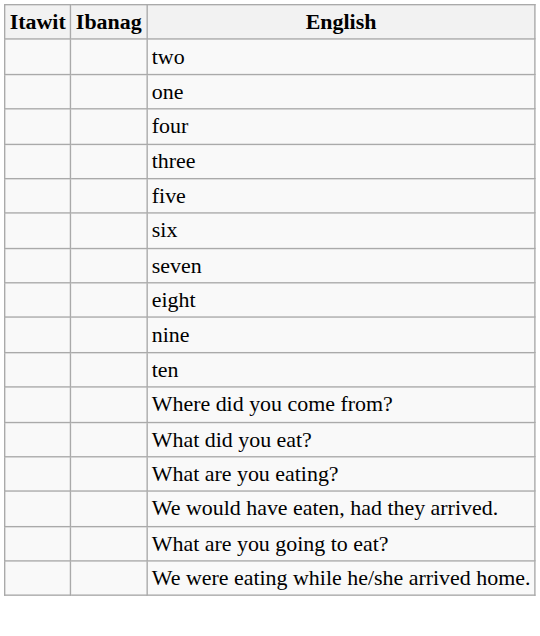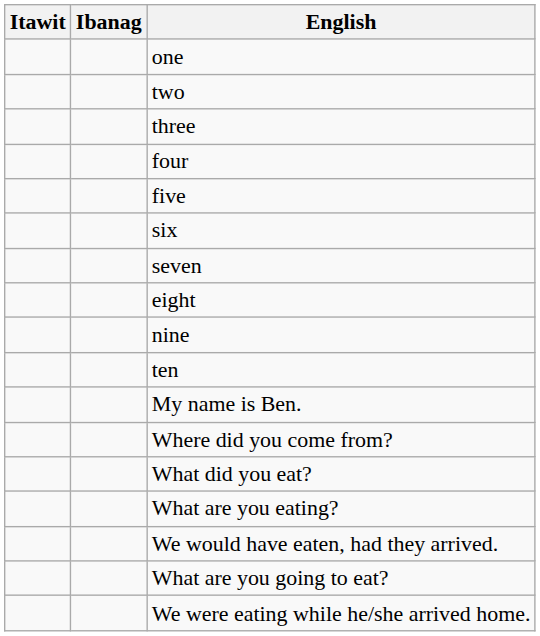rows swapped: one <-> two
rows swapped: three <-> four
+ row: My name is Ben.
